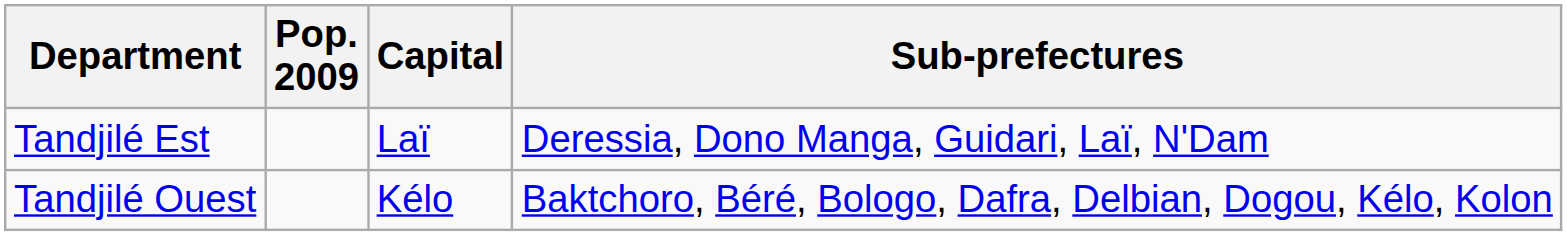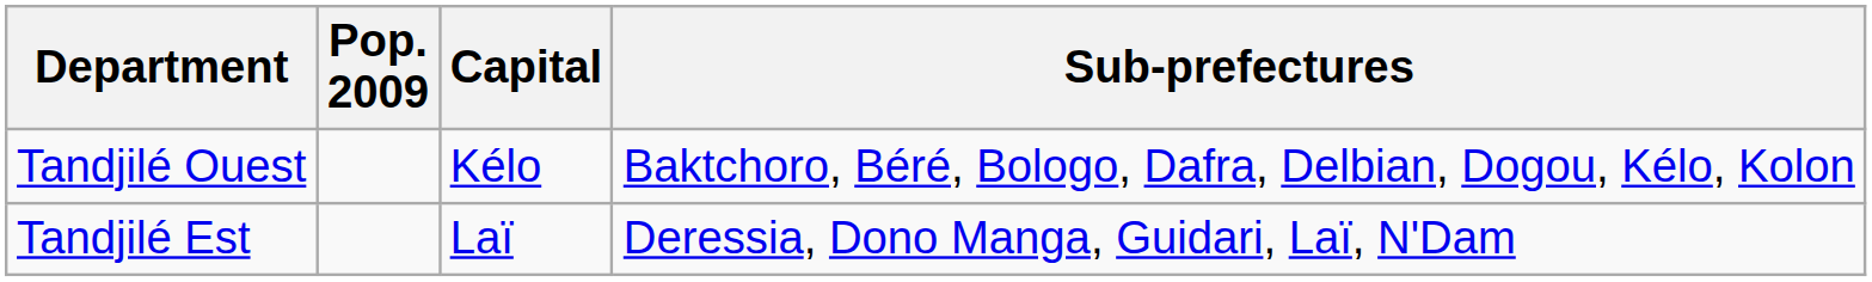rows swapped: Tandjilé Est <-> Tandjilé Ouest
